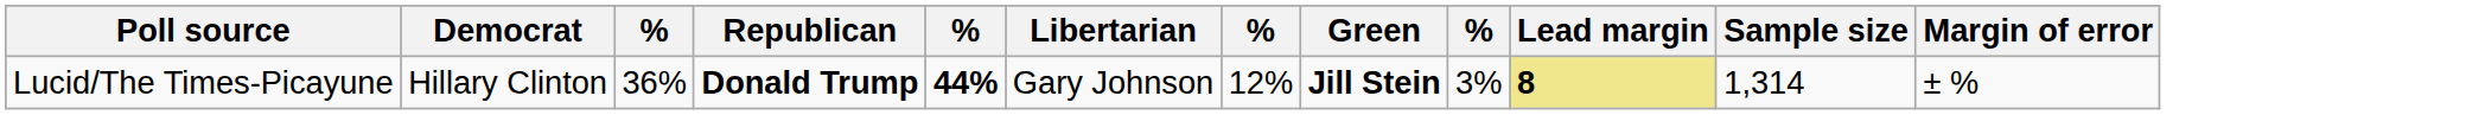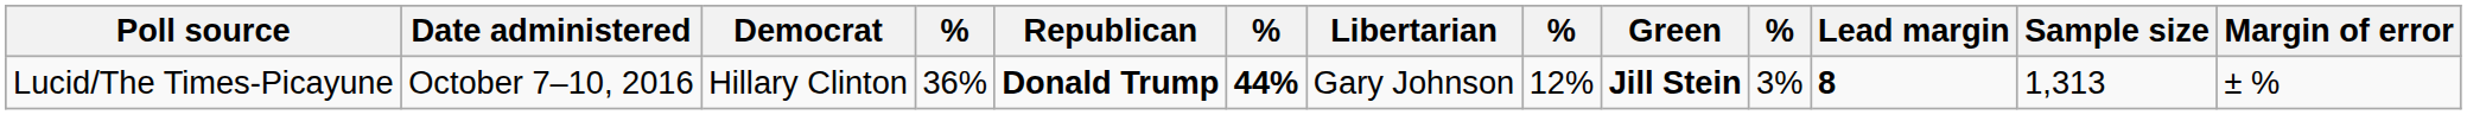+ column: Date administered | October 7–10, 2016
Lucid/The Times-Picayune | Lead margin: khaki background -> no background
Lucid/The Times-Picayune | Sample size: 1,314 -> 1,313
